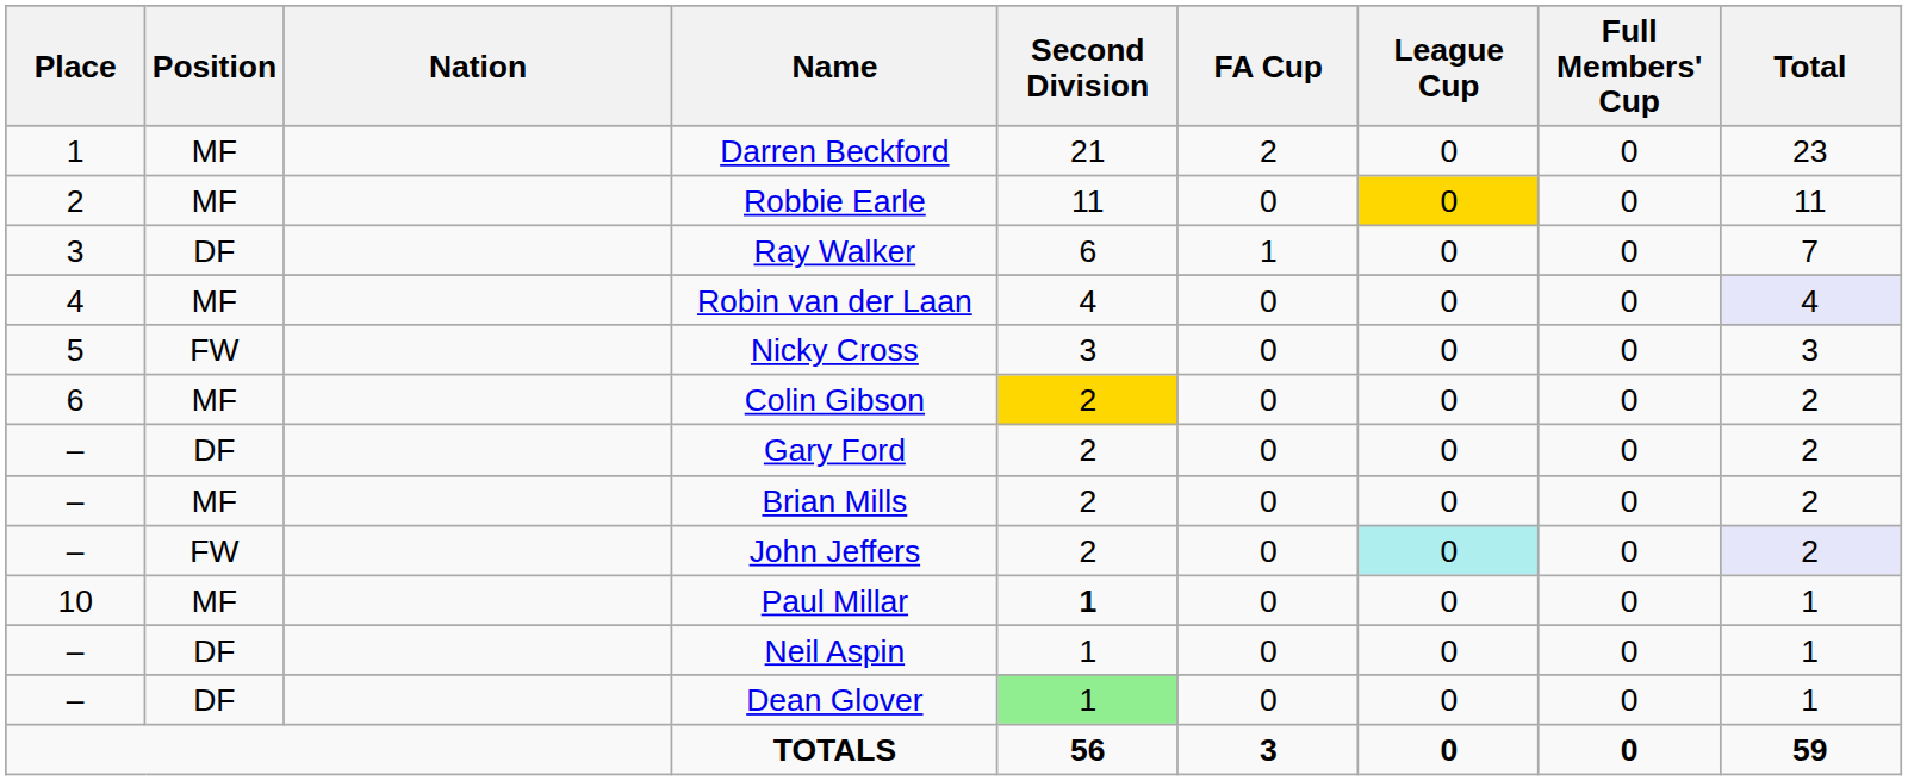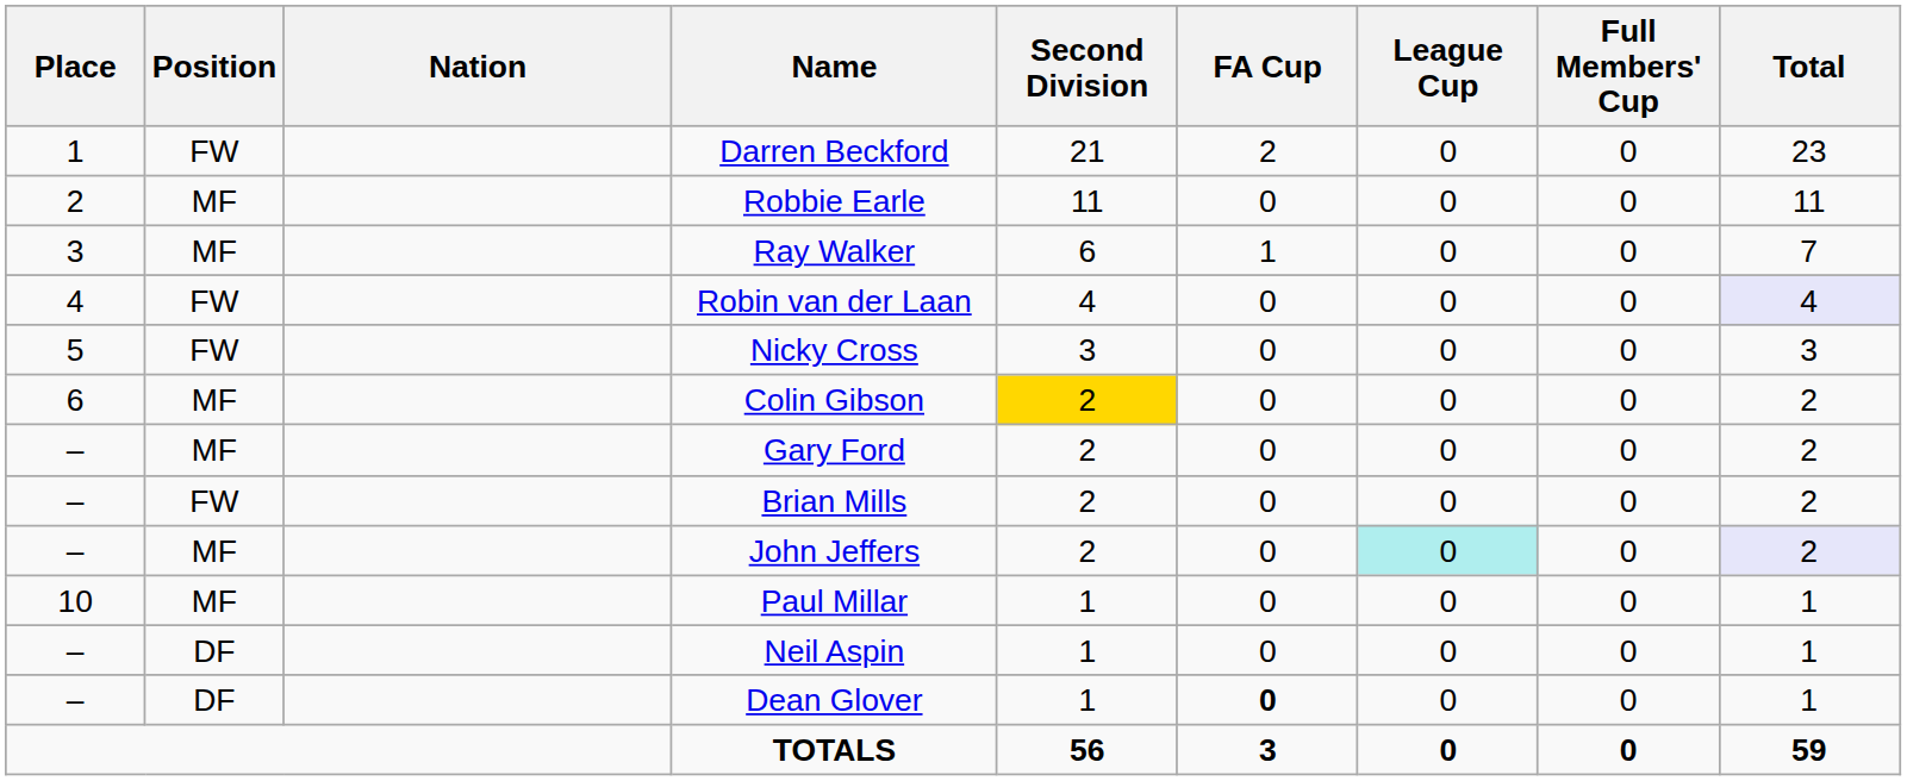Darren Beckford | Position: MF -> FW
Robbie Earle | League Cup: gold background -> no background
Ray Walker | Position: DF -> MF
Robin van der Laan | Position: MF -> FW
Gary Ford | Position: DF -> MF
Brian Mills | Position: MF -> FW
John Jeffers | Position: FW -> MF
Paul Millar | Second Division: bold -> normal
Dean Glover | Second Division: lightgreen background -> no background
Dean Glover | FA Cup: normal -> bold
